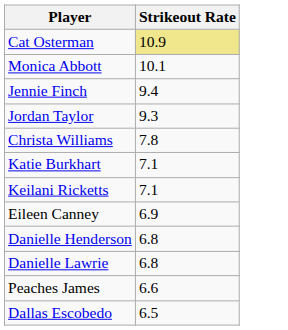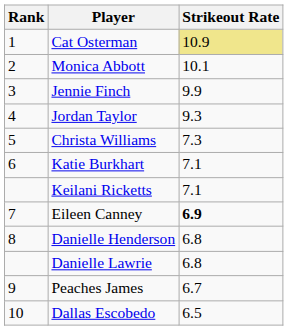+ column: Rank | 1 | 2 | 3 | 4 | 5 | 6 | 7 | 8 | 9 | 10
Jennie Finch | Strikeout Rate: 9.4 -> 9.9
Christa Williams | Strikeout Rate: 7.8 -> 7.3
Eileen Canney | Strikeout Rate: normal -> bold
Peaches James | Strikeout Rate: 6.6 -> 6.7
